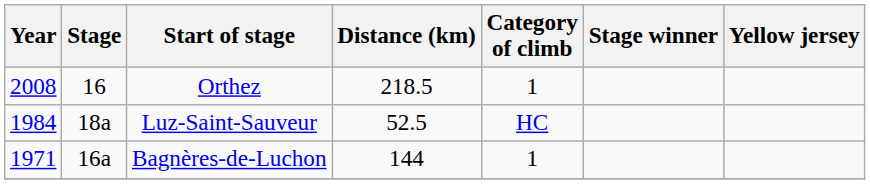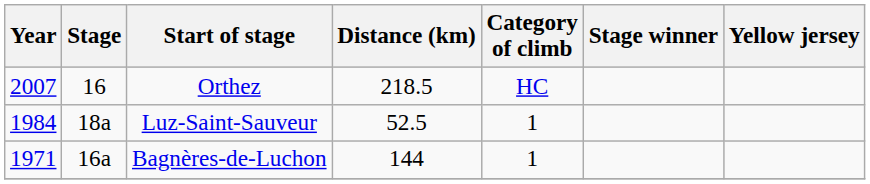Orthez | Year: 2008 -> 2007
Orthez | Category of climb: 1 -> HC
Luz-Saint-Sauveur | Category of climb: HC -> 1
